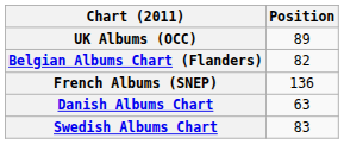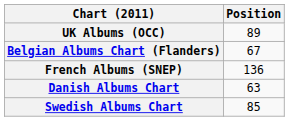Belgian Albums Chart (Flanders) | Position: 82 -> 67
Swedish Albums Chart | Position: 83 -> 85
